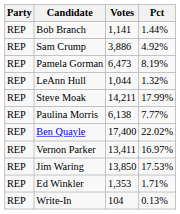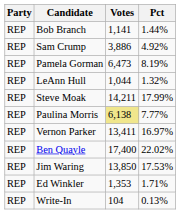Paulina Morris | Votes: no background -> khaki background
rows swapped: Vernon Parker <-> Ben Quayle
